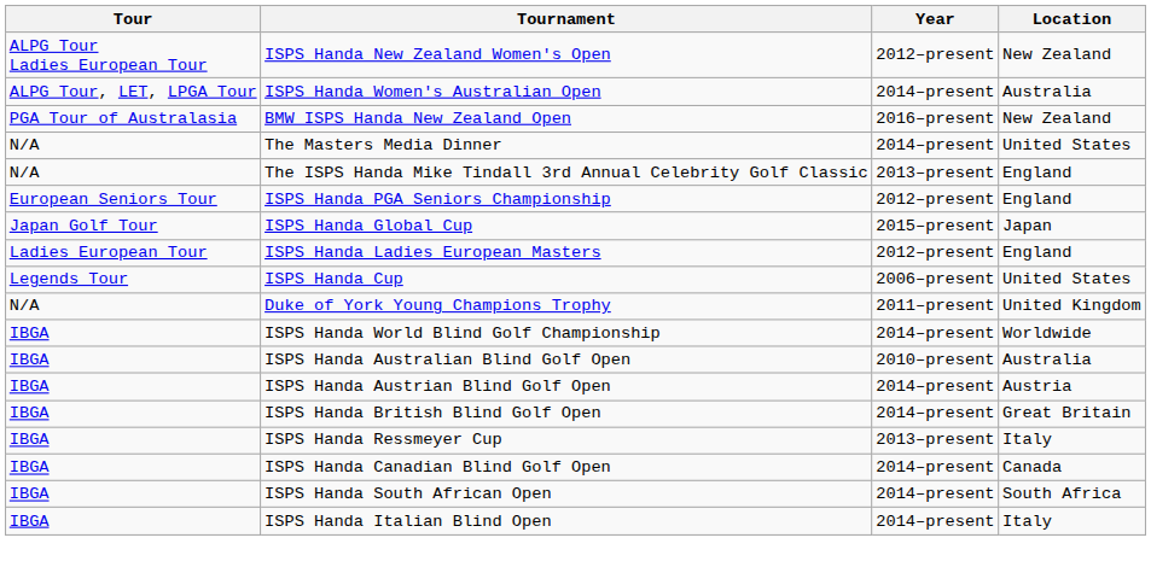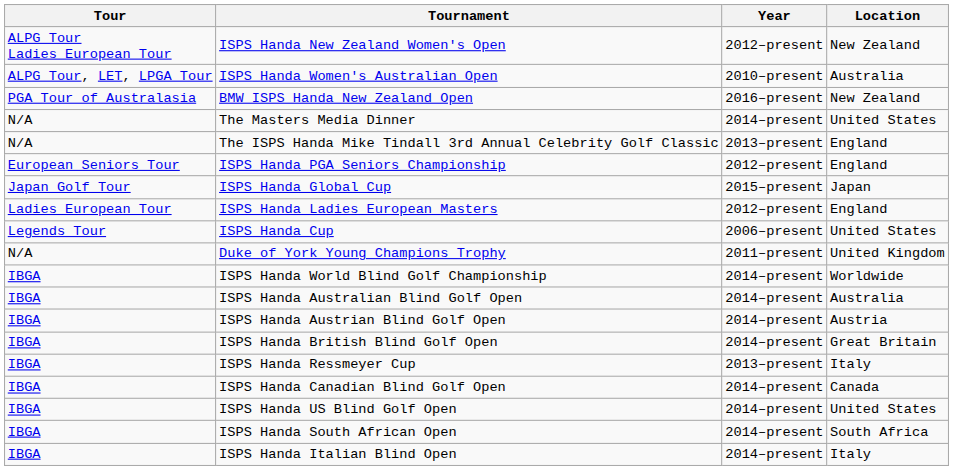ISPS Handa Women's Australian Open | Year: 2014–present -> 2010–present
ISPS Handa Australian Blind Golf Open | Year: 2010–present -> 2014–present
+ row: IBGA | ISPS Handa US Blind Golf Open | 2014–present | United States
